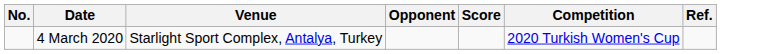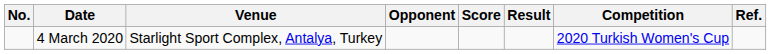+ column: Result
